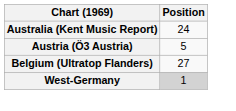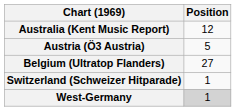Australia (Kent Music Report) | Position: 24 -> 12
+ row: Switzerland (Schweizer Hitparade) | 1
